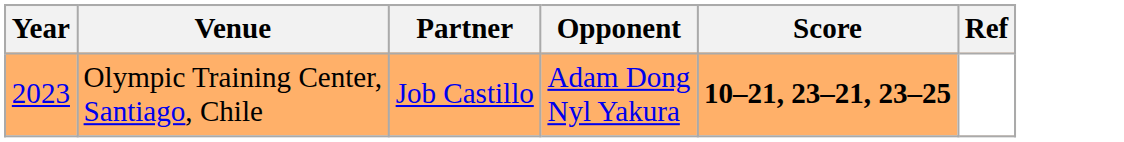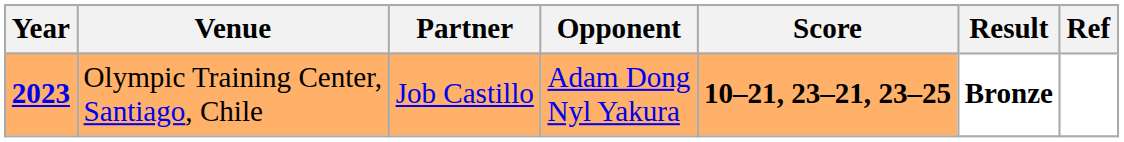+ column: Result | Bronze
Olympic Training Center, Santiago, Chile | Year: normal -> bold
